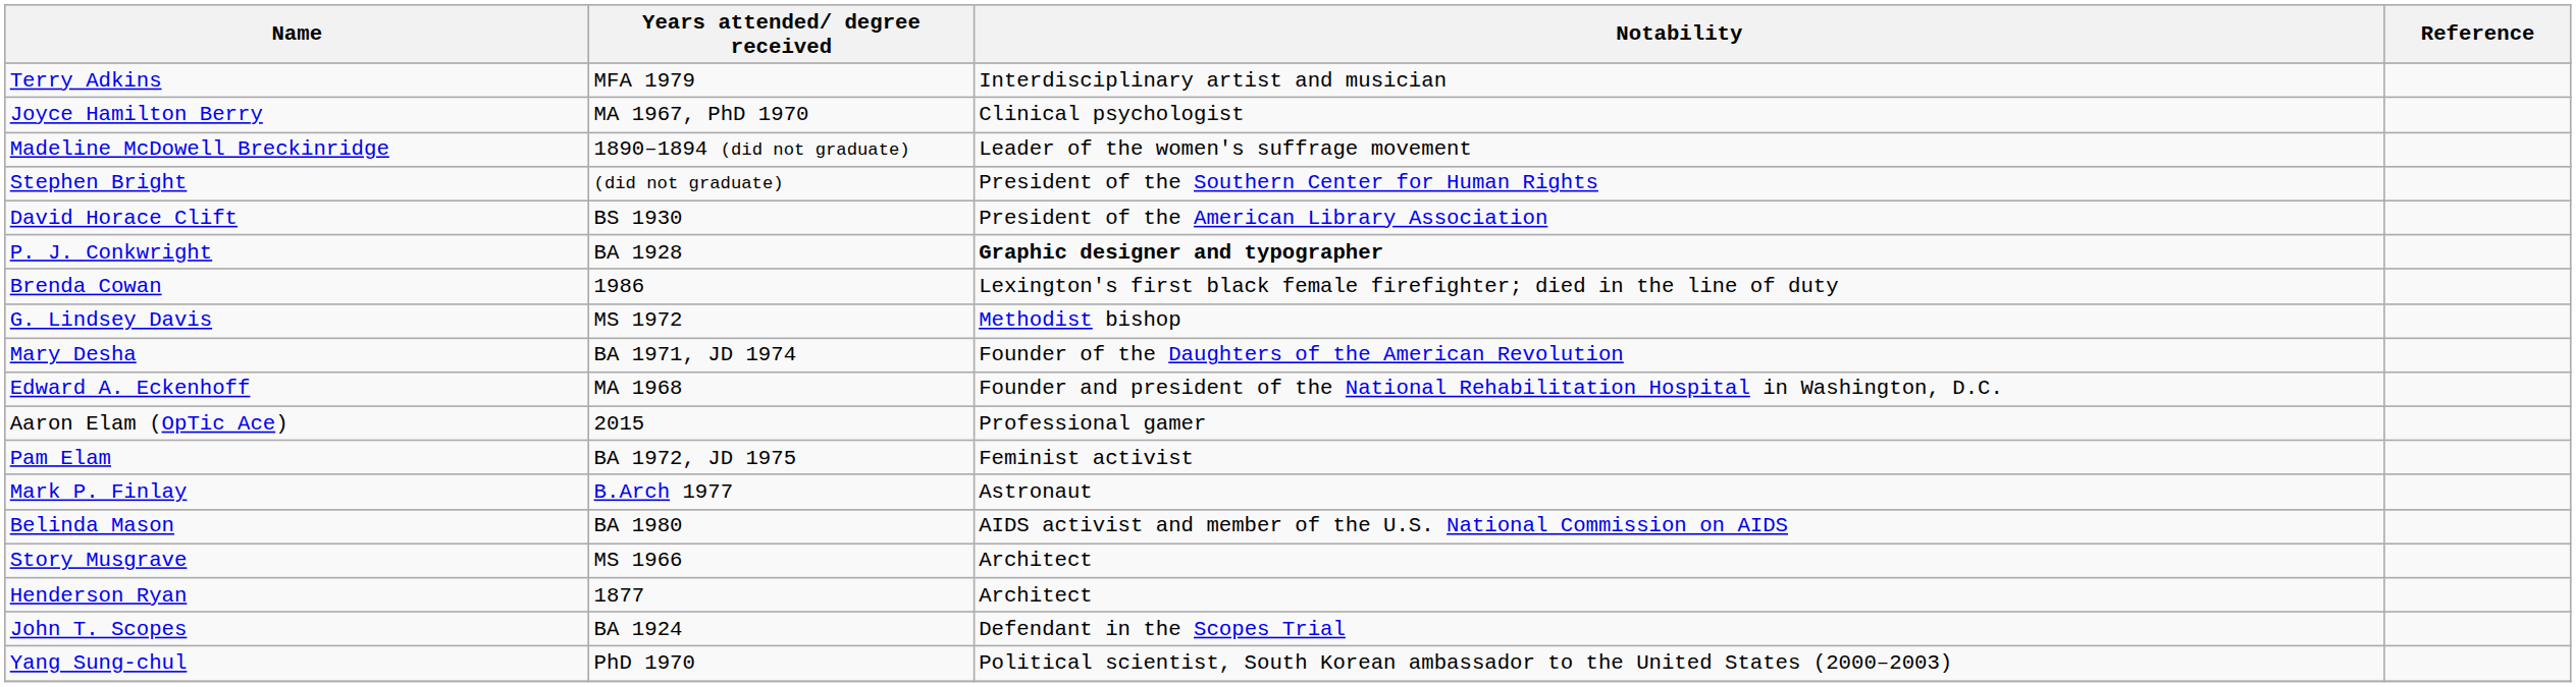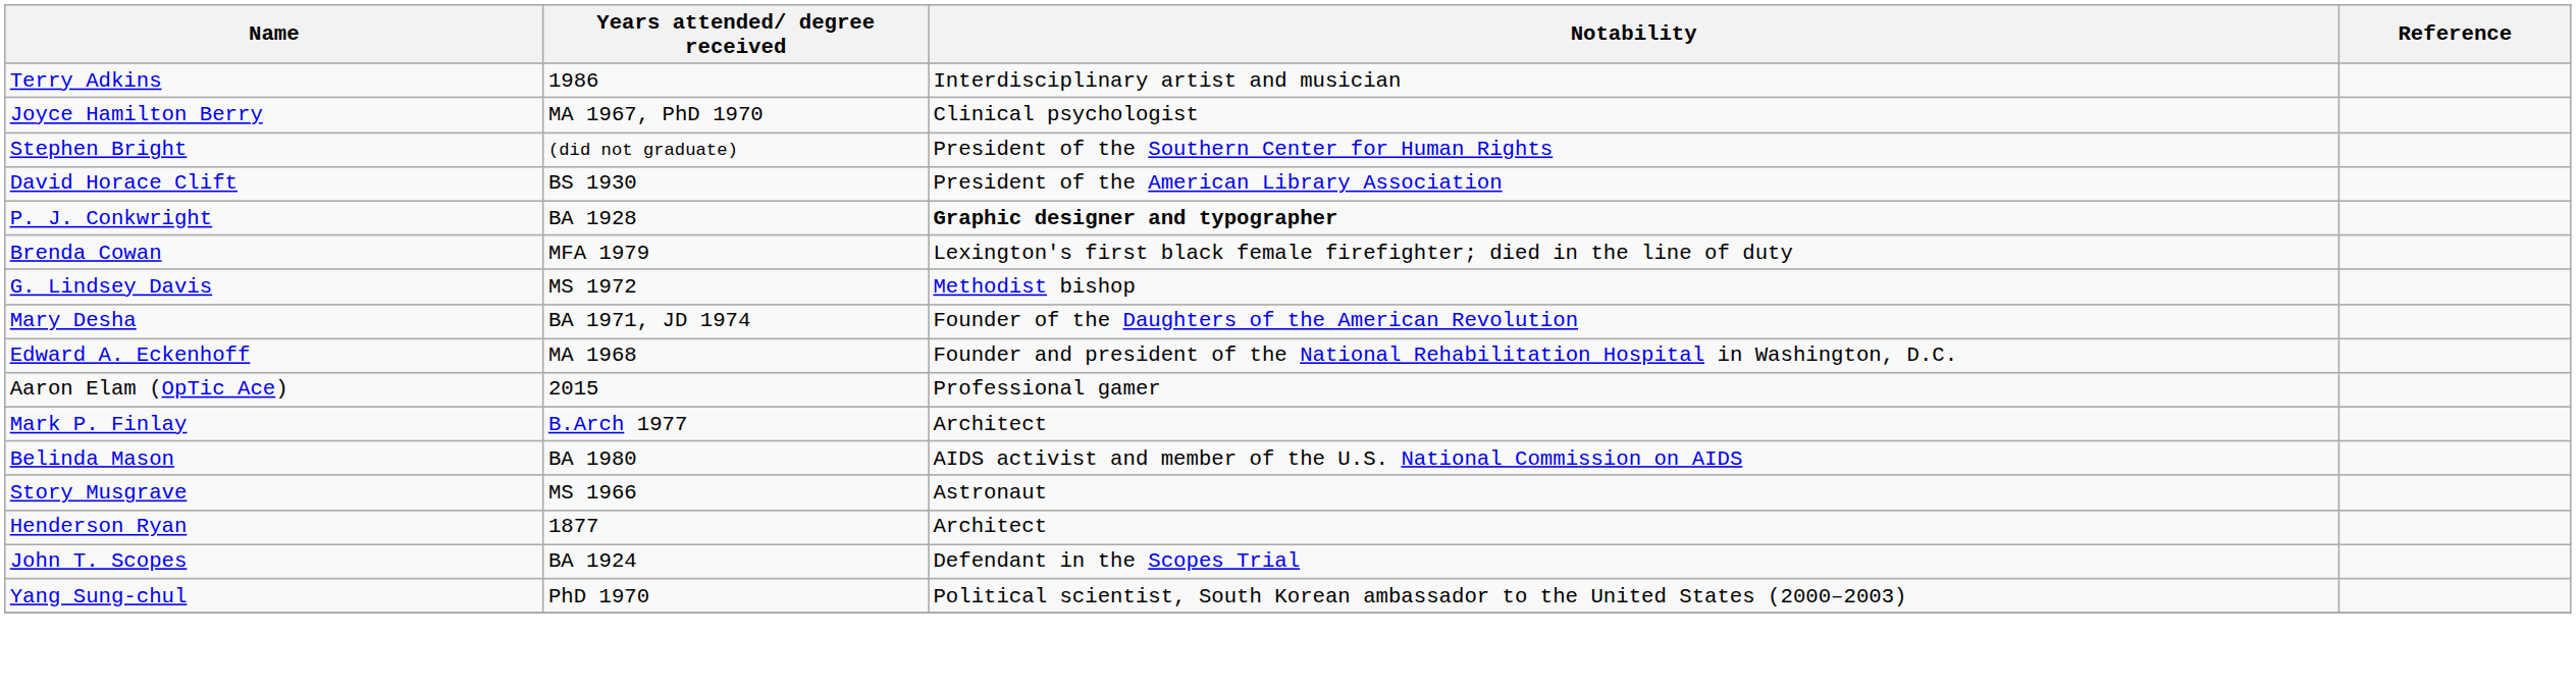Terry Adkins | Years attended/ degree received: MFA 1979 -> 1986
- row: Madeline McDowell Breckinridge | 1890–1894 (did not graduate) | Leader of the women's suffrage movement
Brenda Cowan | Years attended/ degree received: 1986 -> MFA 1979
- row: Pam Elam | BA 1972, JD 1975 | Feminist activist
Mark P. Finlay | Notability: Astronaut -> Architect
Story Musgrave | Notability: Architect -> Astronaut
